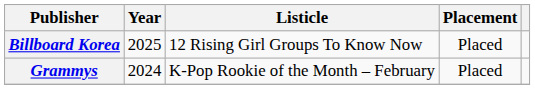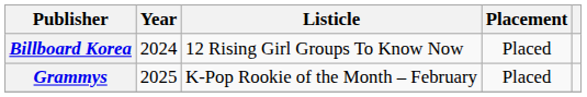Billboard Korea | Year: 2025 -> 2024
Grammys | Year: 2024 -> 2025
